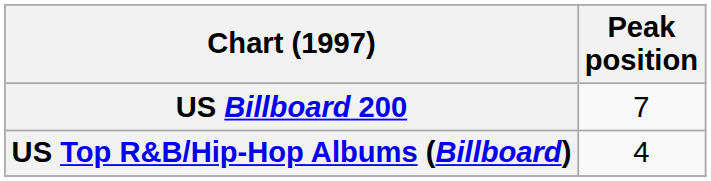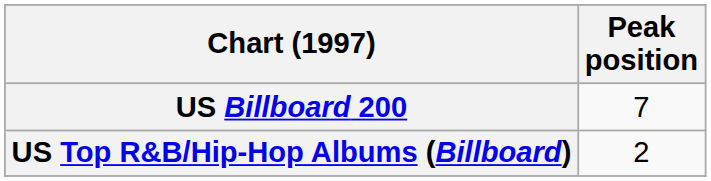US Top R&B/Hip-Hop Albums (Billboard) | Peak position: 4 -> 2
